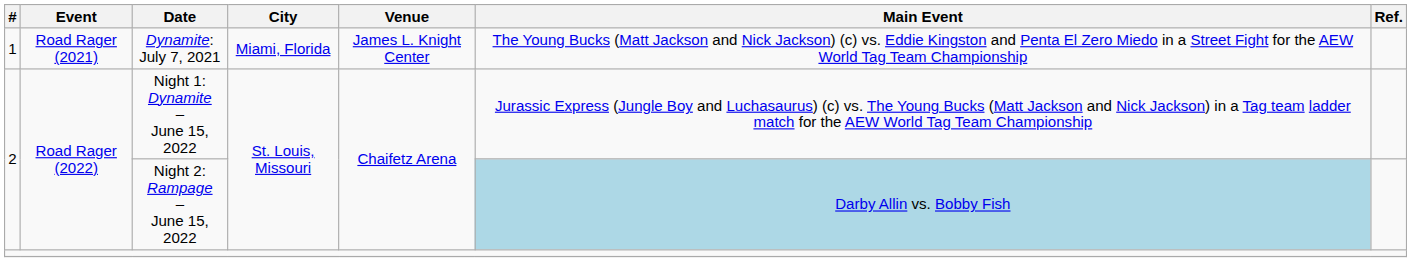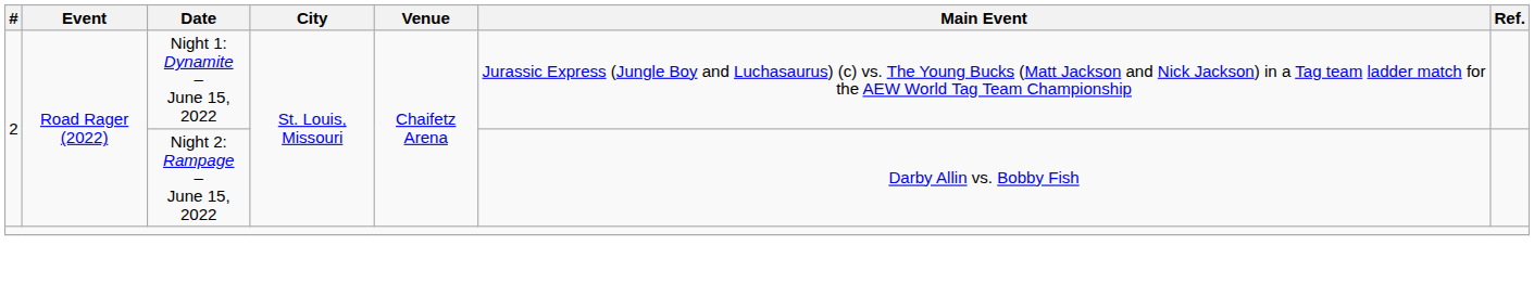- row: 1 | Road Rager (2021) | Dynamite: July 7, 2021 | Miami, Florida | James L. Knight Center | The Young Bucks (Matt Jackson and Nick Jackson) (c) vs. Eddie Kingston and Penta El Zero Miedo in a Street Fight for the AEW World Tag Team Championship
Night 2: Rampage – June 15, 2022 | Main Event: lightblue background -> no background
